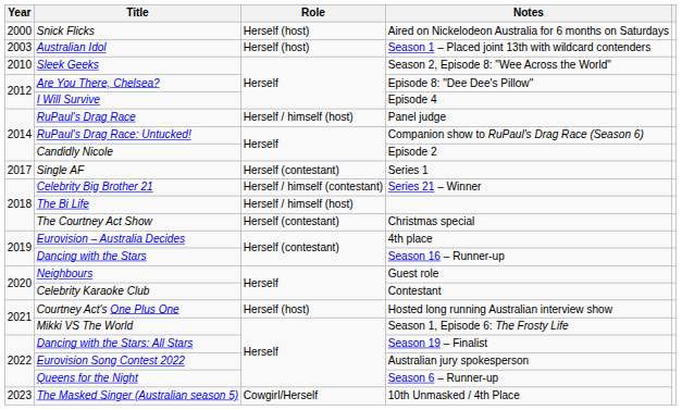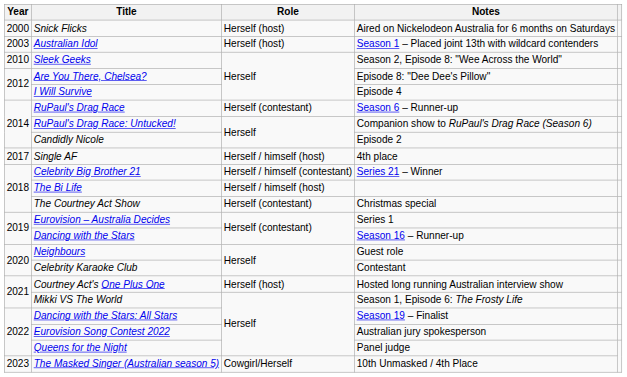RuPaul's Drag Race | Role: Herself / himself (host) -> Herself (contestant)
RuPaul's Drag Race | Notes: Panel judge -> Season 6 – Runner-up
Single AF | Role: Herself (contestant) -> Herself / himself (host)
Single AF | Notes: Series 1 -> 4th place
Eurovision – Australia Decides | Notes: 4th place -> Series 1
Queens for the Night | Notes: Season 6 – Runner-up -> Panel judge
